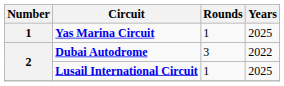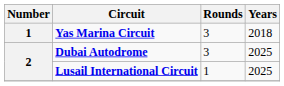Yas Marina Circuit | Rounds: 1 -> 3
Yas Marina Circuit | Years: 2025 -> 2018
Dubai Autodrome | Years: 2022 -> 2025
